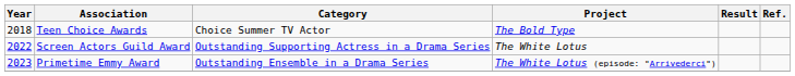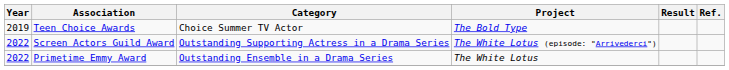Teen Choice Awards | Year: 2018 -> 2019
Screen Actors Guild Award | Project: The White Lotus -> The White Lotus (episode: "Arrivederci")
Primetime Emmy Award | Year: 2023 -> 2022
Primetime Emmy Award | Project: The White Lotus (episode: "Arrivederci") -> The White Lotus
